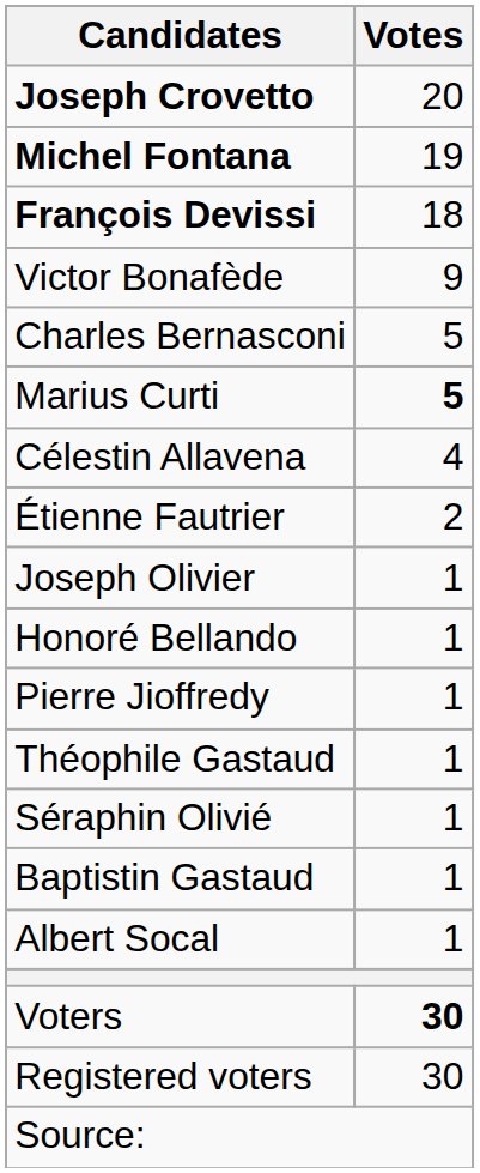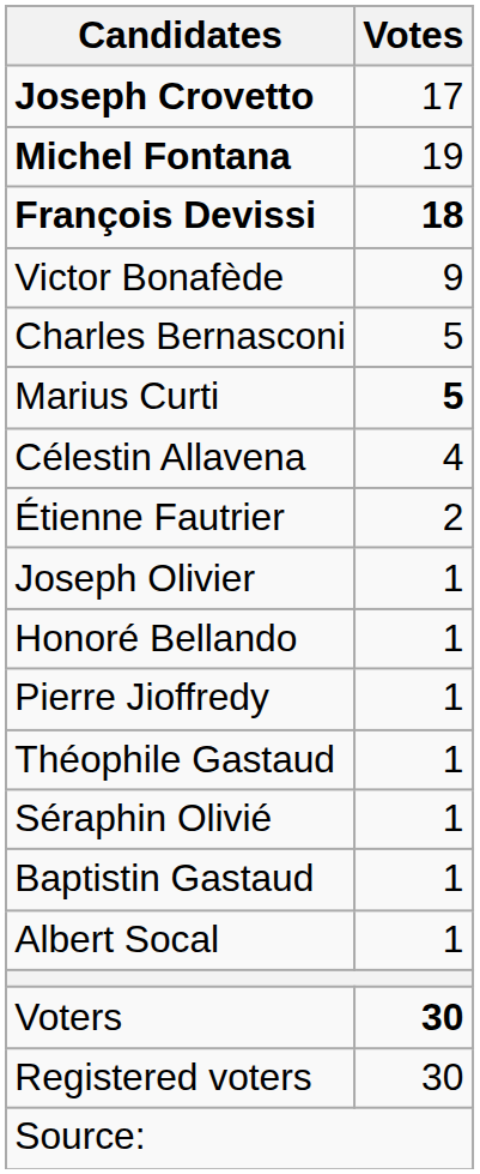Joseph Crovetto | Votes: 20 -> 17
François Devissi | Votes: normal -> bold
